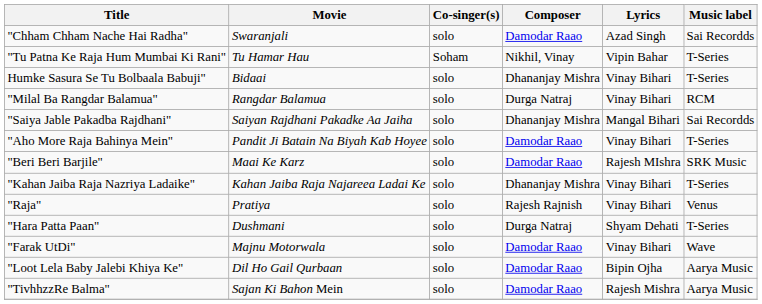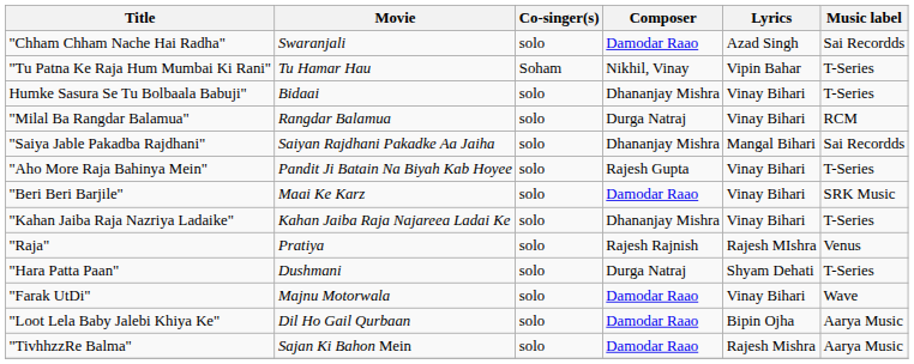"Aho More Raja Bahinya Mein" | Composer: Damodar Raao -> Rajesh Gupta
"Beri Beri Barjile" | Lyrics: Rajesh MIshra -> Vinay Bihari
"Raja" | Lyrics: Vinay Bihari -> Rajesh MIshra
